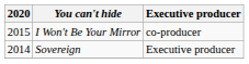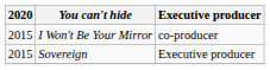Sovereign | 2020: 2014 -> 2015
